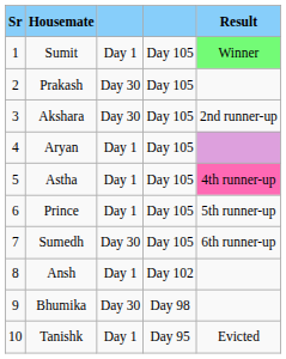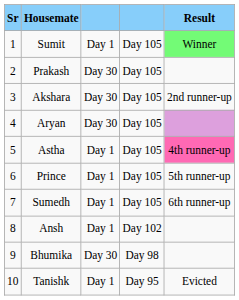Aryan | column 3: Day 1 -> Day 30
Sumedh | column 3: Day 30 -> Day 1
